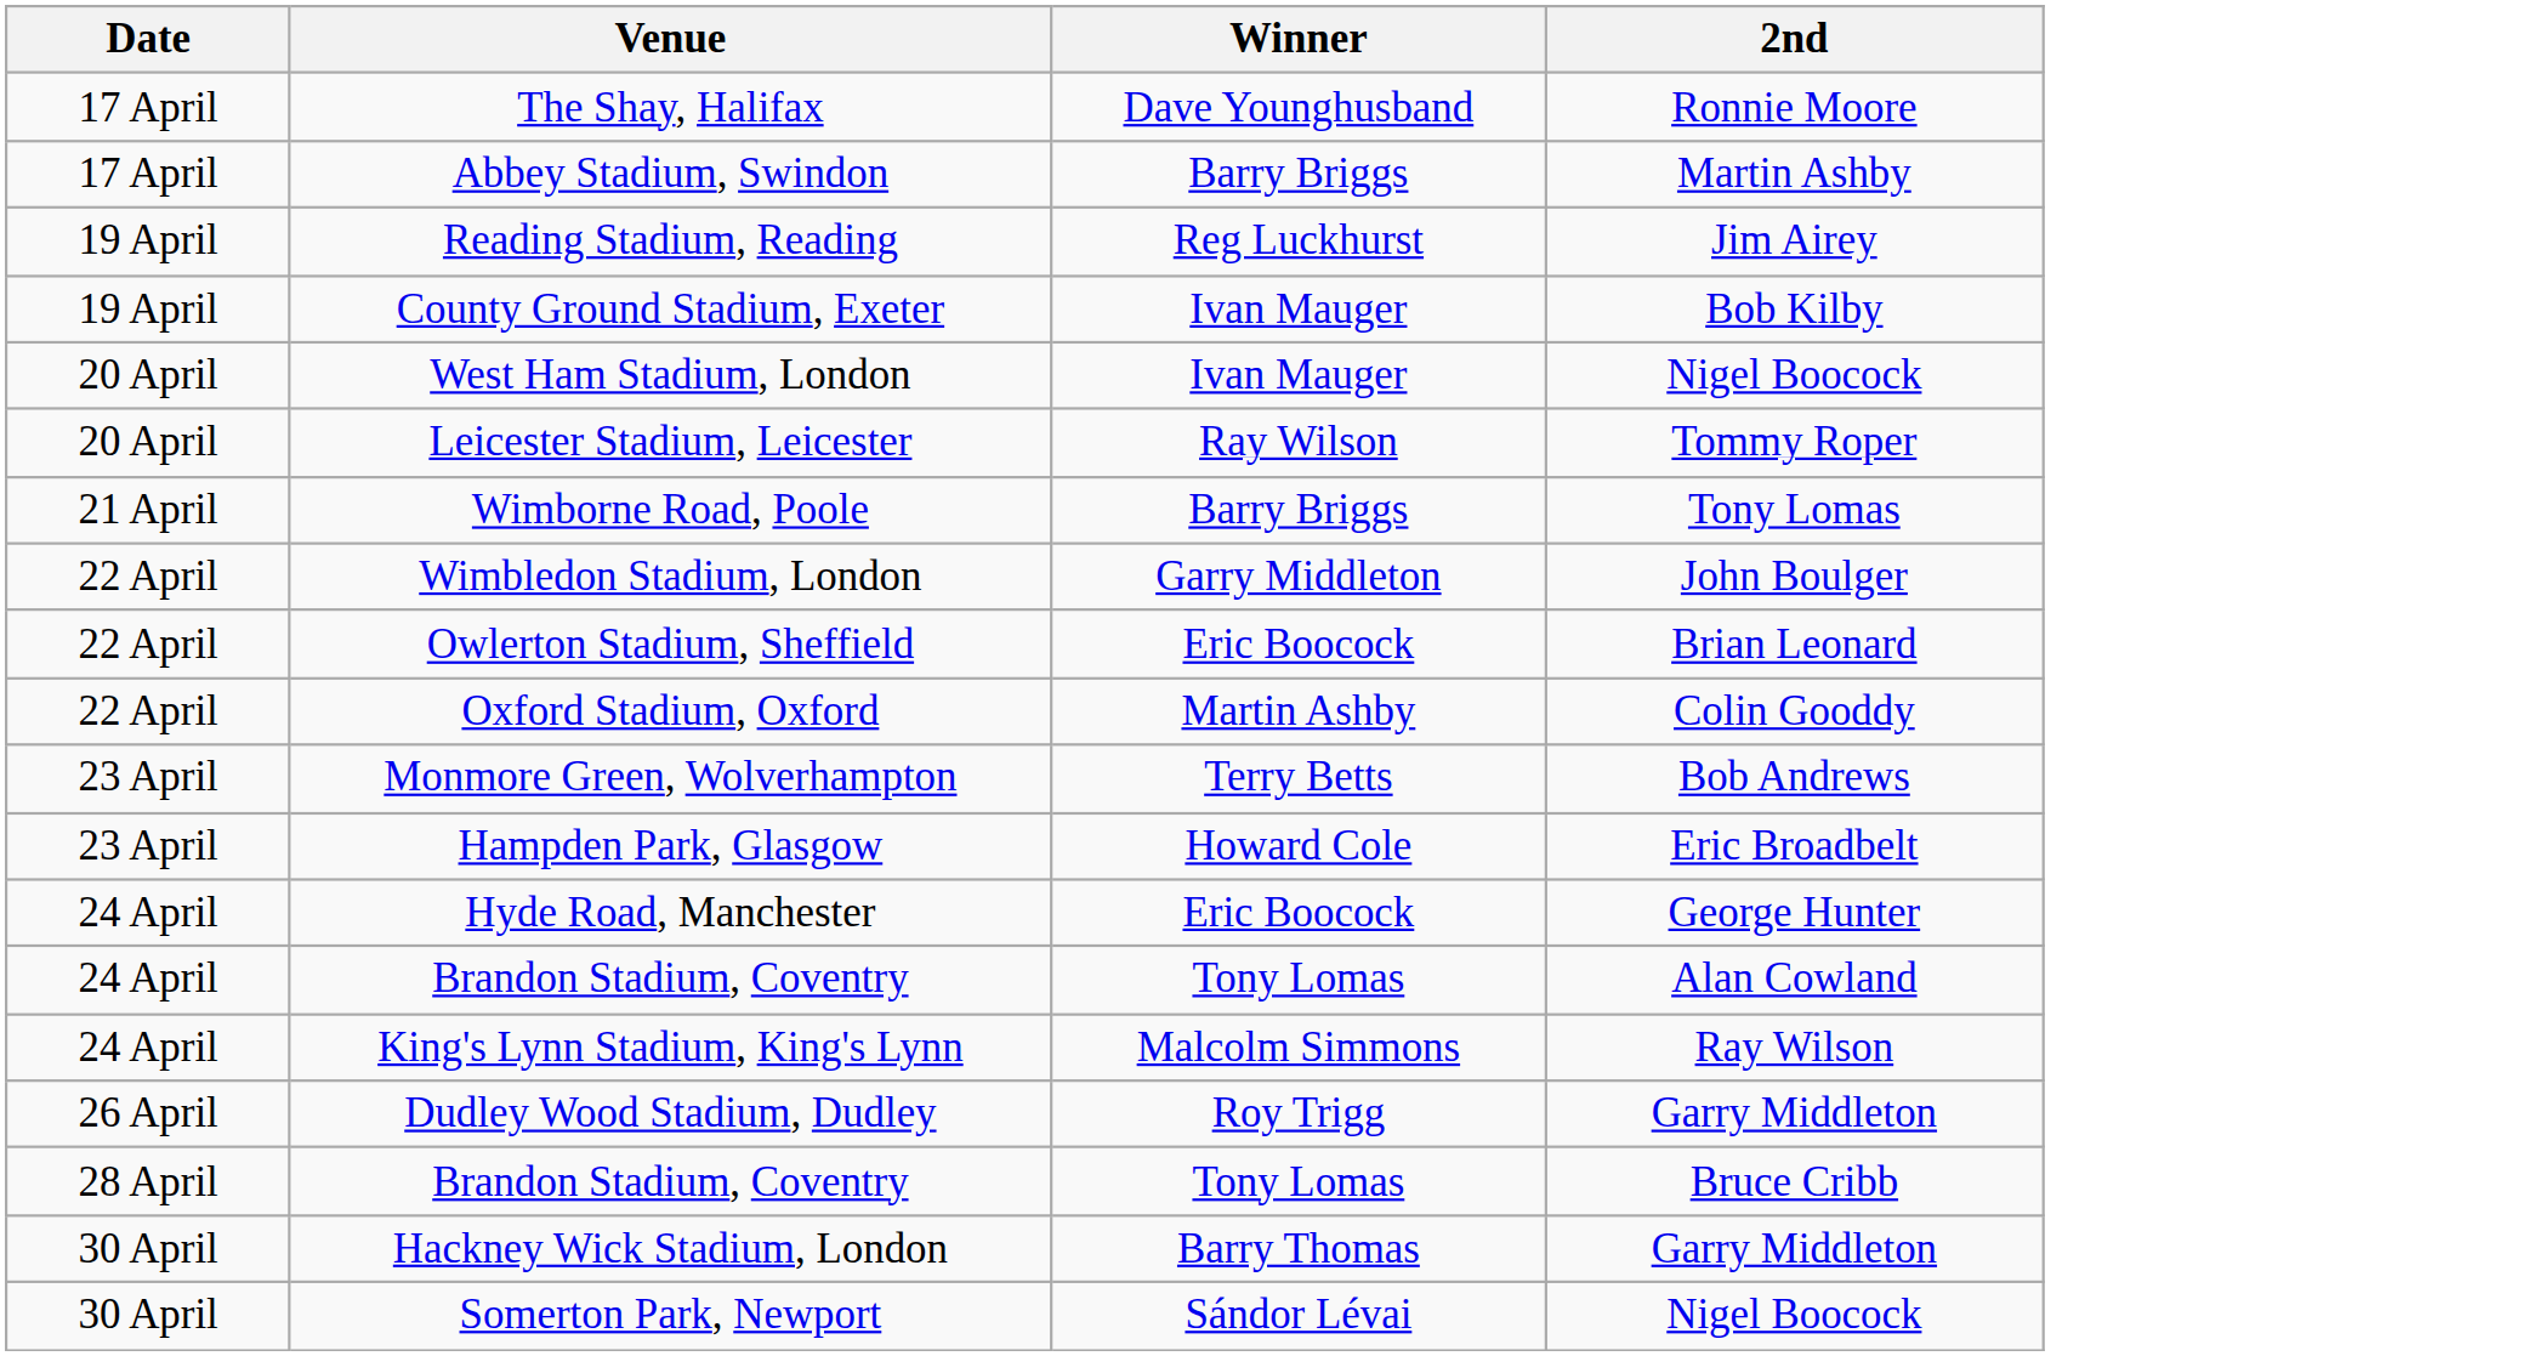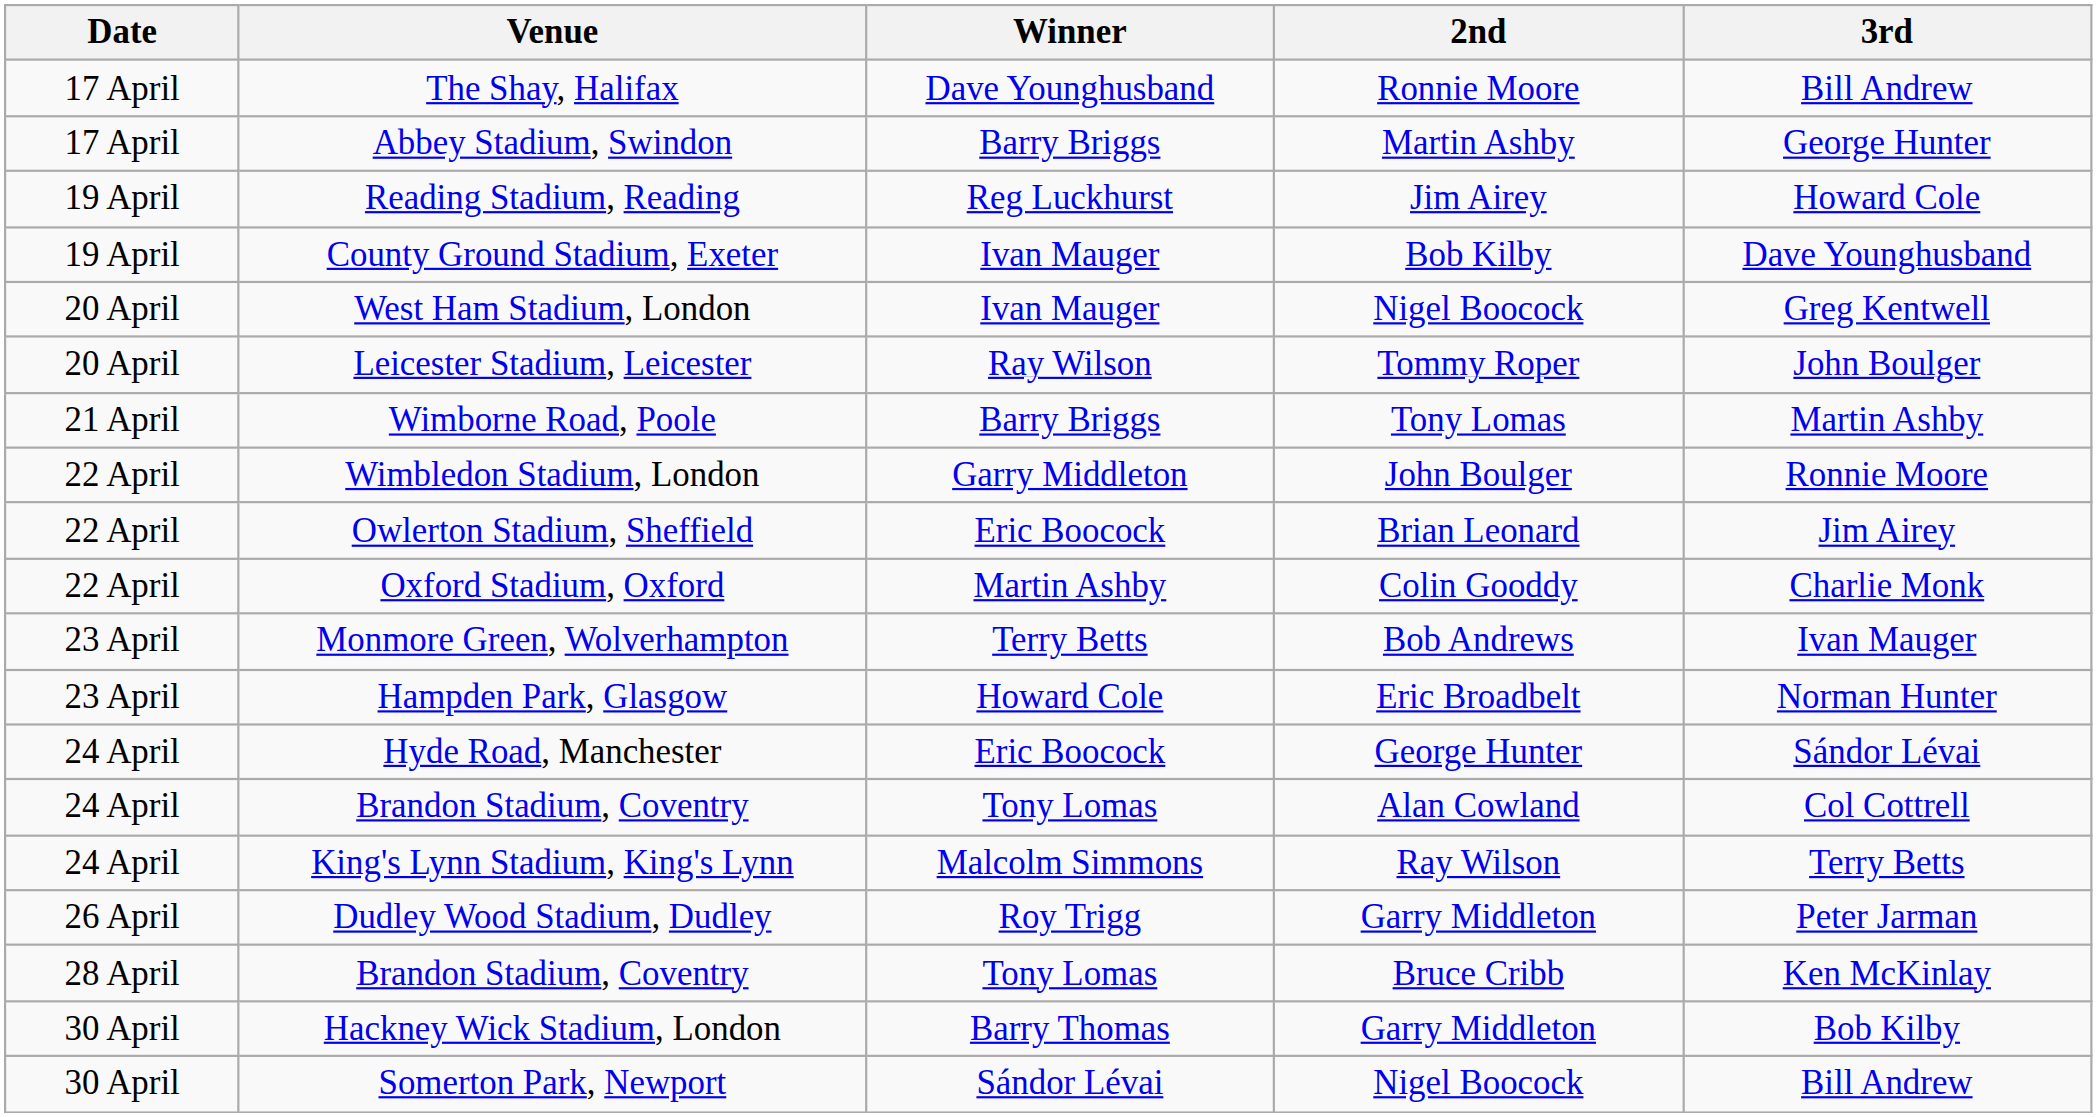+ column: 3rd | Bill Andrew | George Hunter | Howard Cole | Dave Younghusband | Greg Kentwell | John Boulger | Martin Ashby | Ronnie Moore | Jim Airey | Charlie Monk | Ivan Mauger | Norman Hunter | Sándor Lévai | Col Cottrell | Terry Betts | Peter Jarman | Ken McKinlay | Bob Kilby | Bill Andrew
